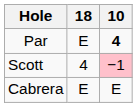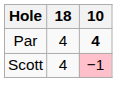Par | 18: E -> 4
- row: Cabrera | E | E
